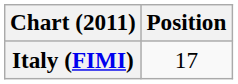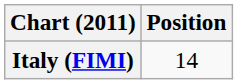Italy (FIMI) | Position: 17 -> 14
